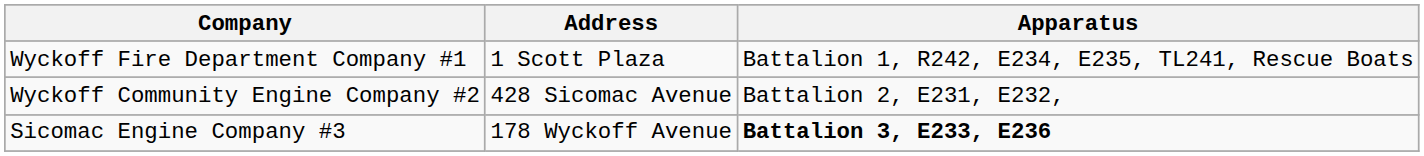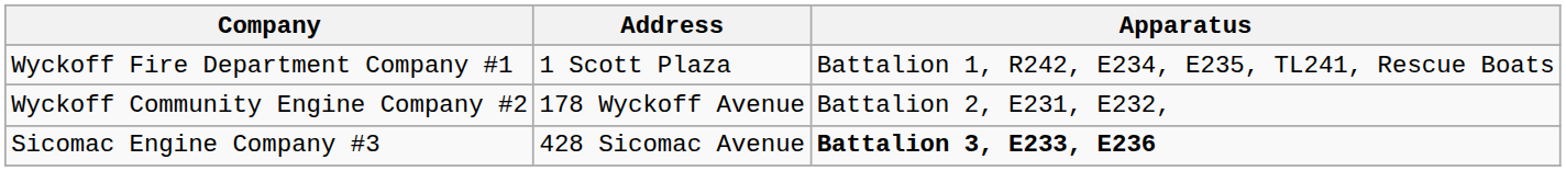Wyckoff Community Engine Company #2 | Address: 428 Sicomac Avenue -> 178 Wyckoff Avenue
Sicomac Engine Company #3 | Address: 178 Wyckoff Avenue -> 428 Sicomac Avenue
